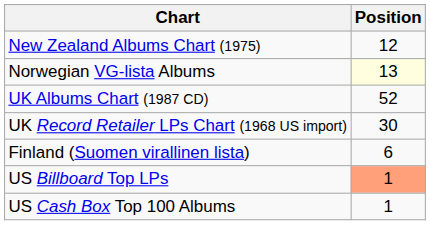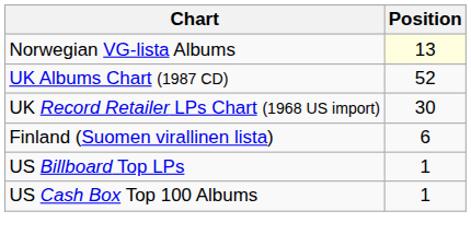- row: New Zealand Albums Chart (1975) | 12
US Billboard Top LPs | Position: lightsalmon background -> no background
